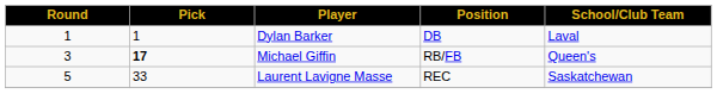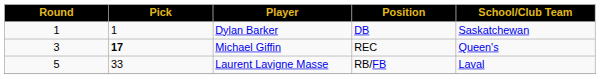Dylan Barker | School/Club Team: Laval -> Saskatchewan
Michael Giffin | Position: RB/FB -> REC
Laurent Lavigne Masse | Position: REC -> RB/FB
Laurent Lavigne Masse | School/Club Team: Saskatchewan -> Laval
